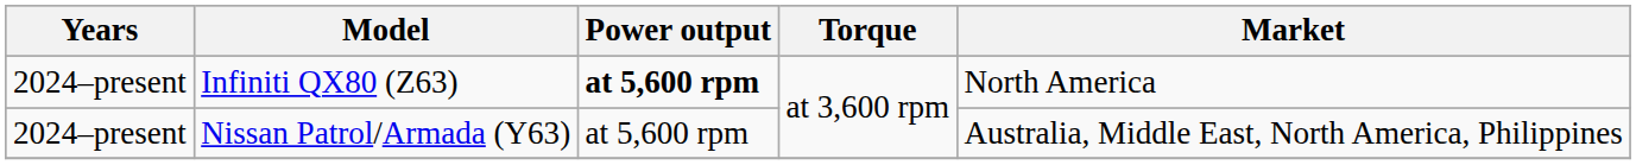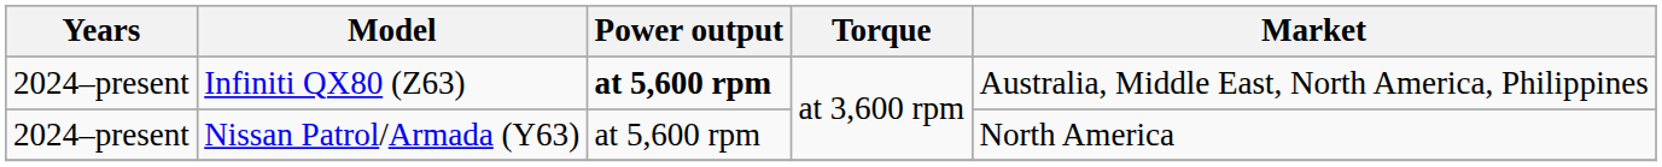Infiniti QX80 (Z63) | Market: North America -> Australia, Middle East, North America, Philippines
Nissan Patrol/Armada (Y63) | Market: Australia, Middle East, North America, Philippines -> North America
